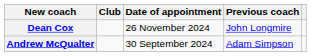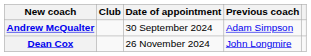rows swapped: Andrew McQualter <-> Dean Cox
